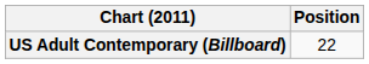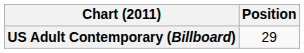US Adult Contemporary (Billboard) | Position: 22 -> 29
